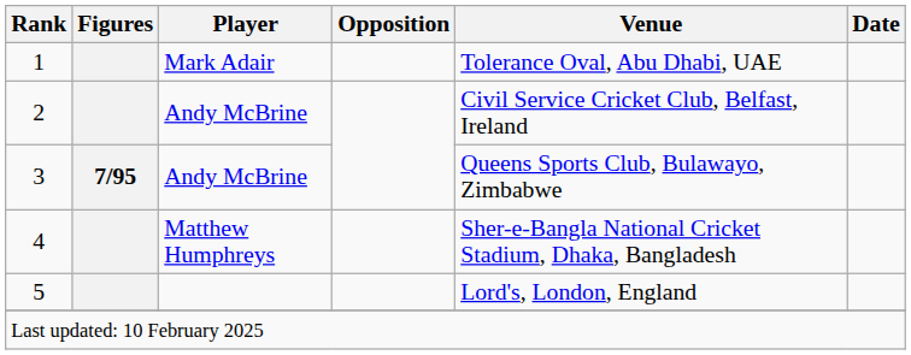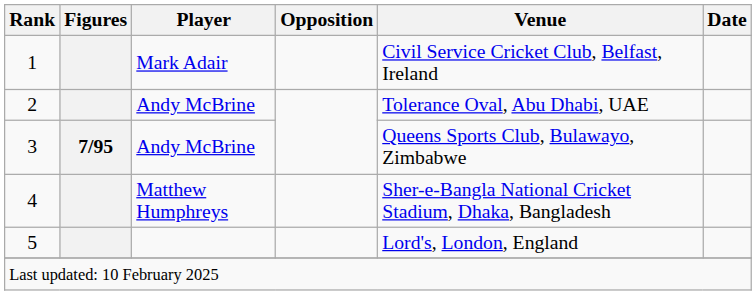1 | Venue: Tolerance Oval, Abu Dhabi, UAE -> Civil Service Cricket Club, Belfast, Ireland
2 | Venue: Civil Service Cricket Club, Belfast, Ireland -> Tolerance Oval, Abu Dhabi, UAE
